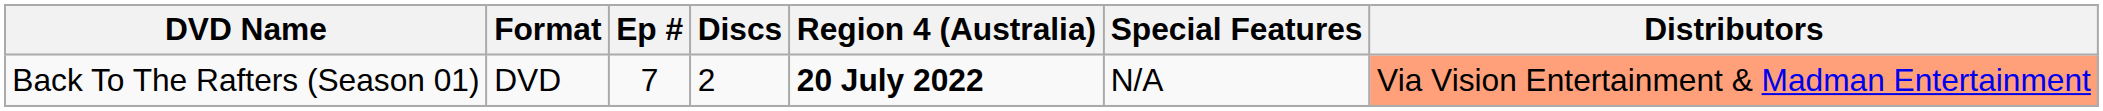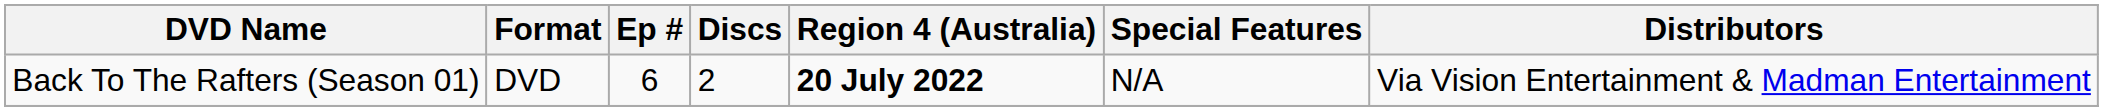Back To The Rafters (Season 01) | Ep #: 7 -> 6
Back To The Rafters (Season 01) | Distributors: lightsalmon background -> no background
